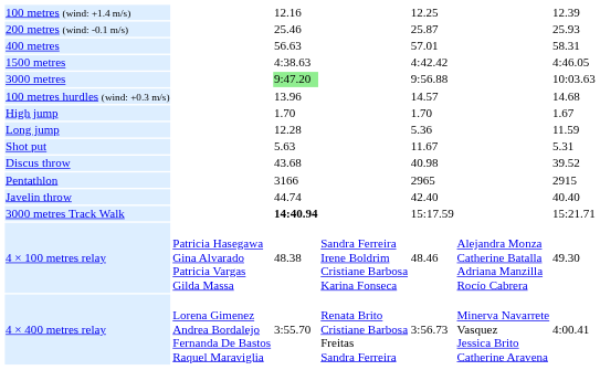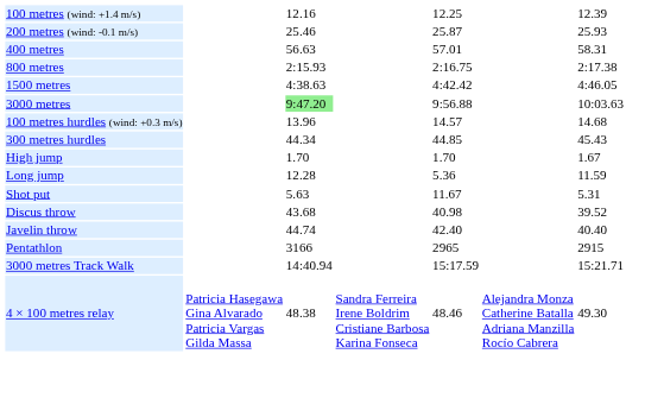+ row: 800 metres | 2:15.93 | 2:16.75 | 2:17.38
+ row: 300 metres hurdles | 44.34 | 44.85 | 45.43
rows swapped: Javelin throw <-> Pentathlon
3000 metres Track Walk | column 3: bold -> normal
- row: 4 × 400 metres relay | Lorena Gimenez Andrea Bordalejo Fernanda De Bastos Raquel Maraviglia | 3:55.70 | Renata Brito Cristiane Barbosa Freitas Sandra Ferreira | 3:56.73 | Minerva Navarrete Vasquez Jessica Brito Catherine Aravena | 4:00.41
